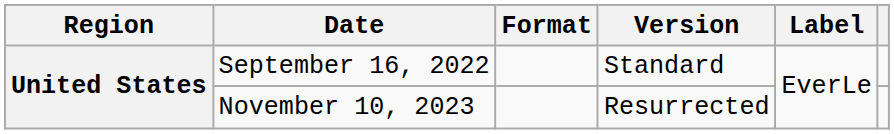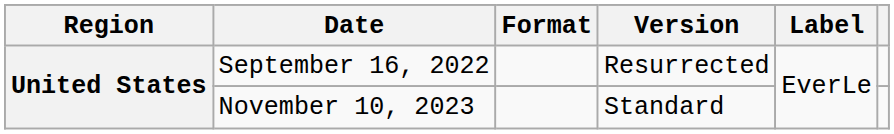September 16, 2022 | Version: Standard -> Resurrected
November 10, 2023 | Version: Resurrected -> Standard
